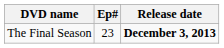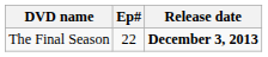The Final Season | Ep#: 23 -> 22
